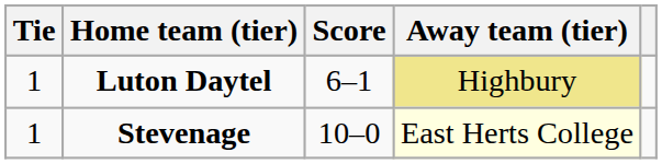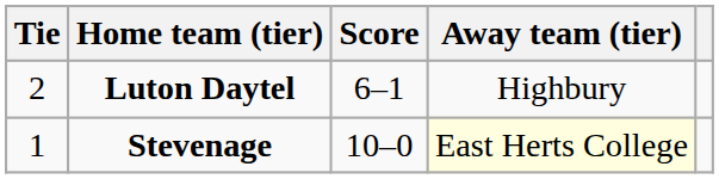Luton Daytel | Tie: 1 -> 2
Luton Daytel | Away team (tier): khaki background -> no background
